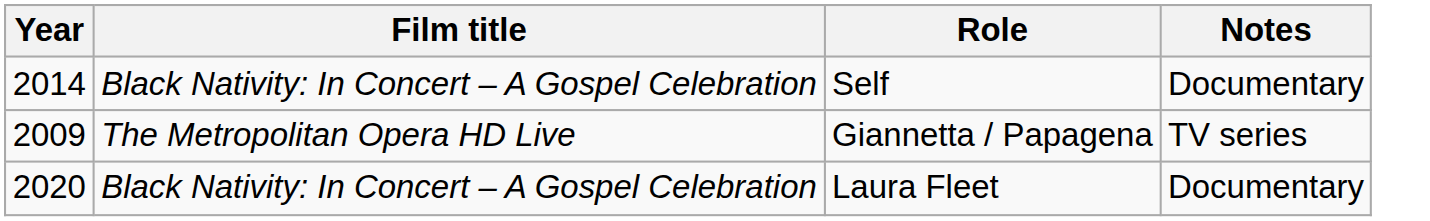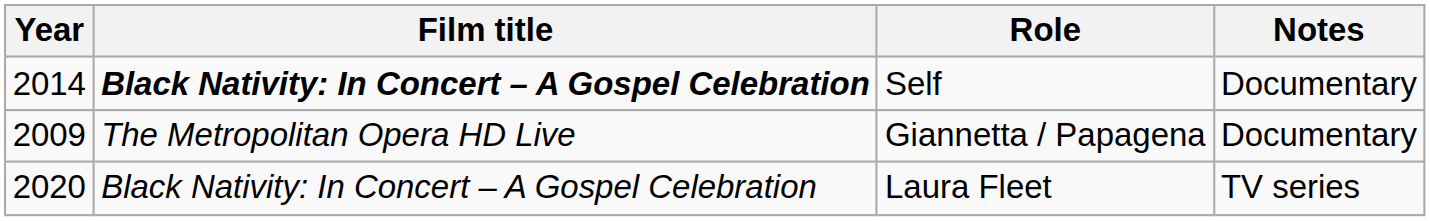Self | Film title: normal -> bold
Giannetta / Papagena | Notes: TV series -> Documentary
Laura Fleet | Notes: Documentary -> TV series
